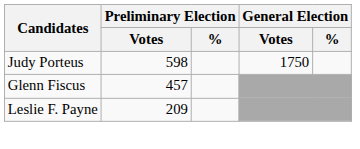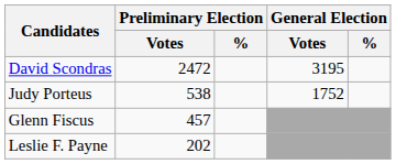+ row: David Scondras | 2472 | 3195
Judy Porteus | Preliminary Election / Votes: 598 -> 538
Judy Porteus | General Election / Votes: 1750 -> 1752
Leslie F. Payne | Preliminary Election / Votes: 209 -> 202
